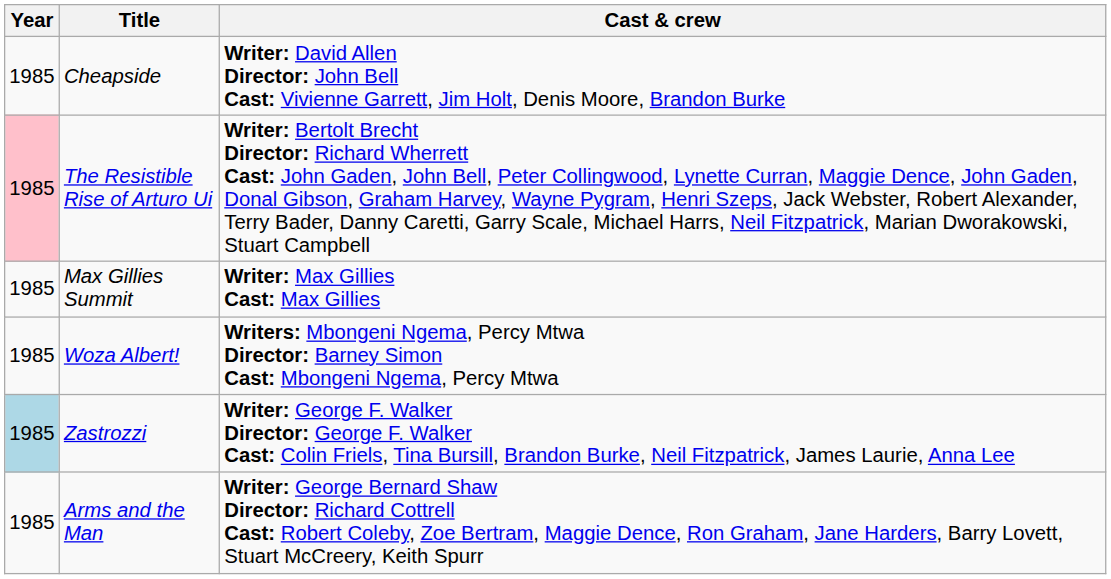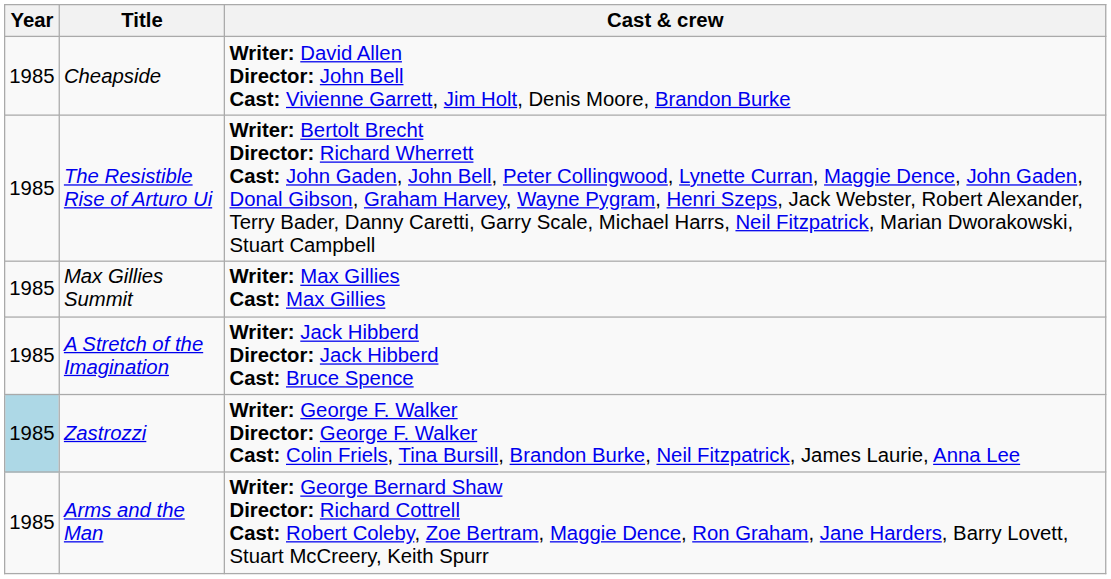The Resistible Rise of Arturo Ui | Year: pink background -> no background
+ row: 1985 | A Stretch of the Imagination | Writer: Jack Hibberd Director: Jack Hibberd Cast: Bruce Spence
- row: 1985 | Woza Albert! | Writers: Mbongeni Ngema, Percy Mtwa Director: Barney Simon Cast: Mbongeni Ngema, Percy Mtwa
